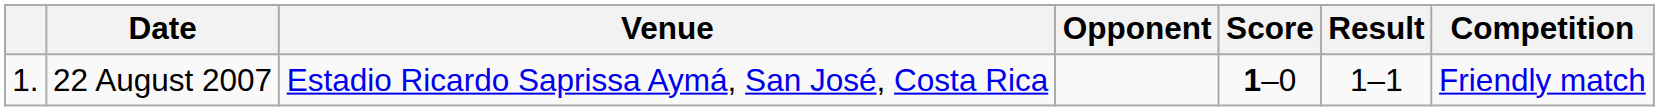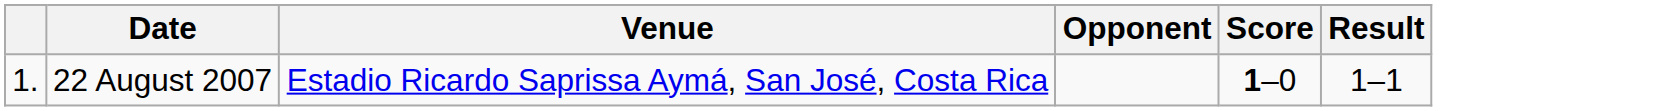- column: Competition | Friendly match
